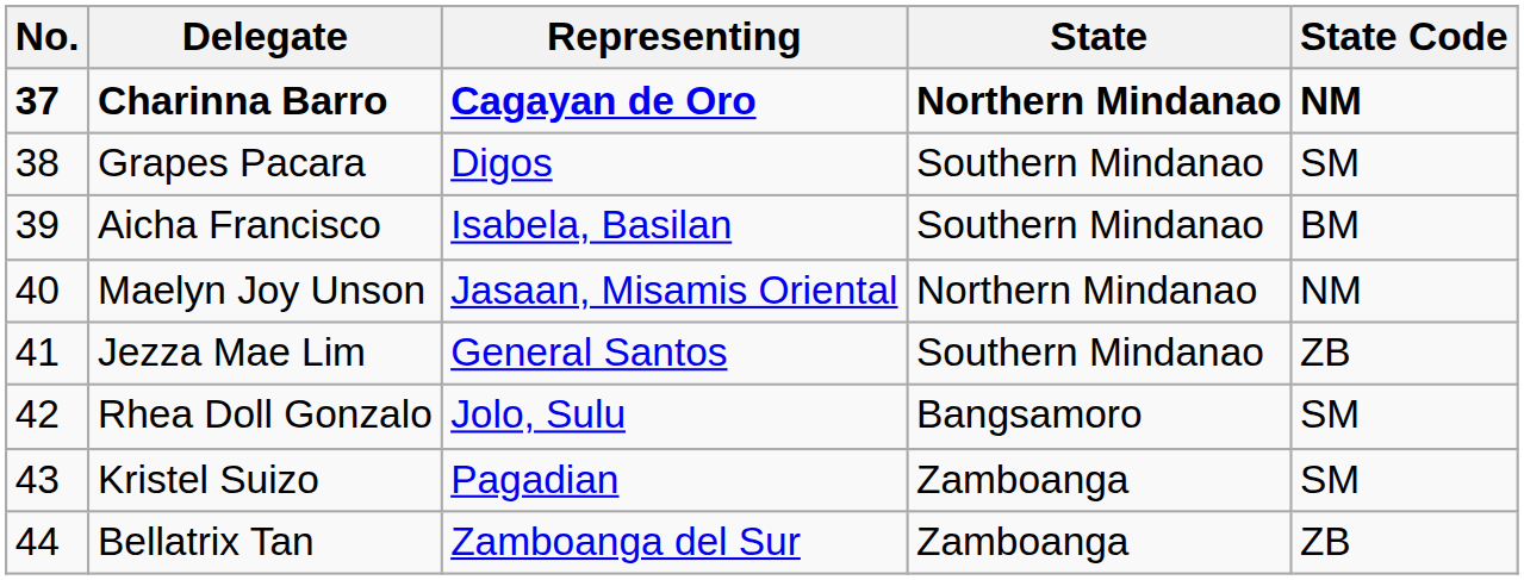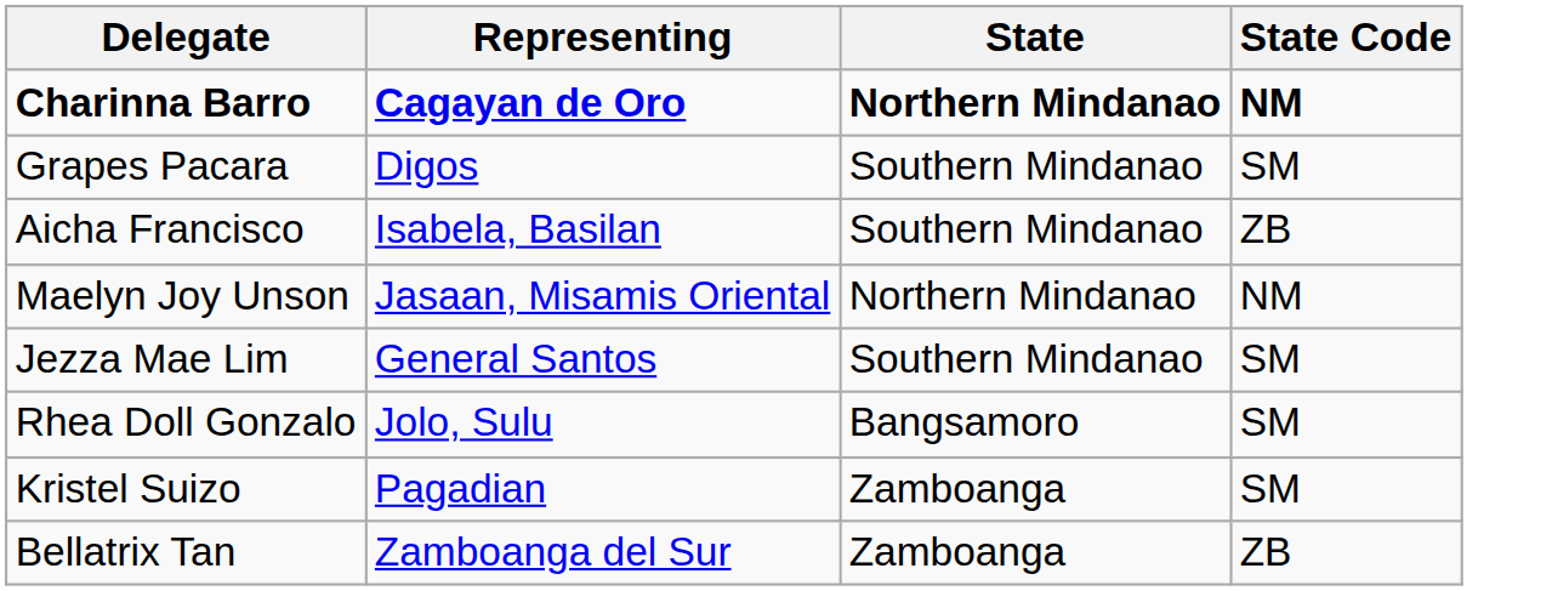- column: No. | 37 | 38 | 39 | 40 | 41 | 42 | 43 | 44
Aicha Francisco | State Code: BM -> ZB
Jezza Mae Lim | State Code: ZB -> SM
